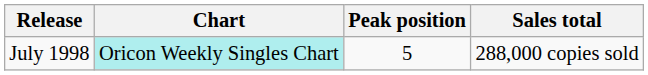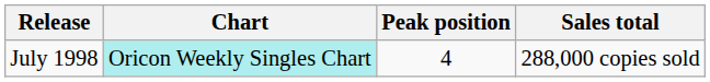July 1998 | Peak position: 5 -> 4
